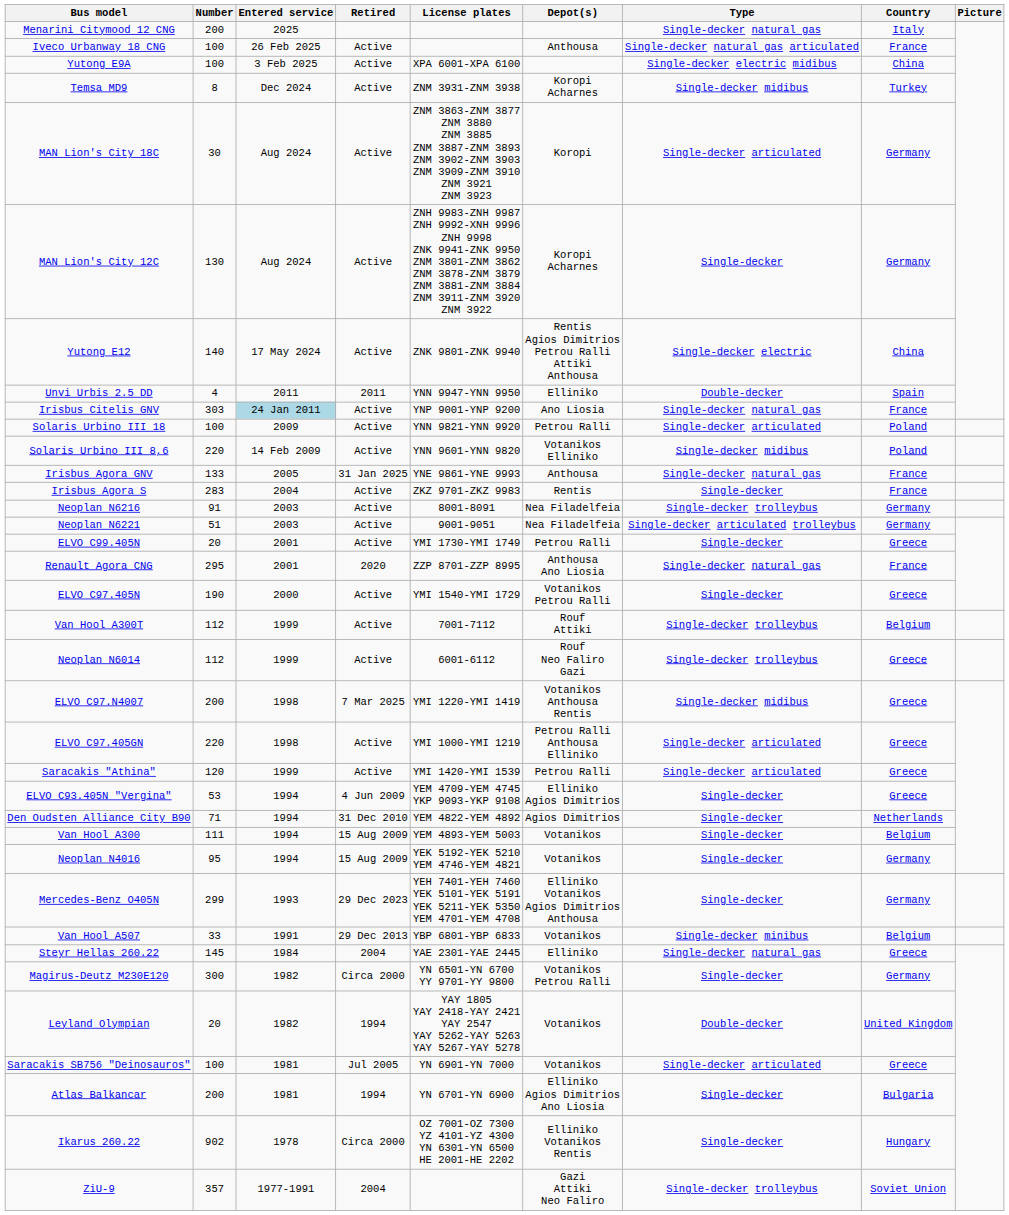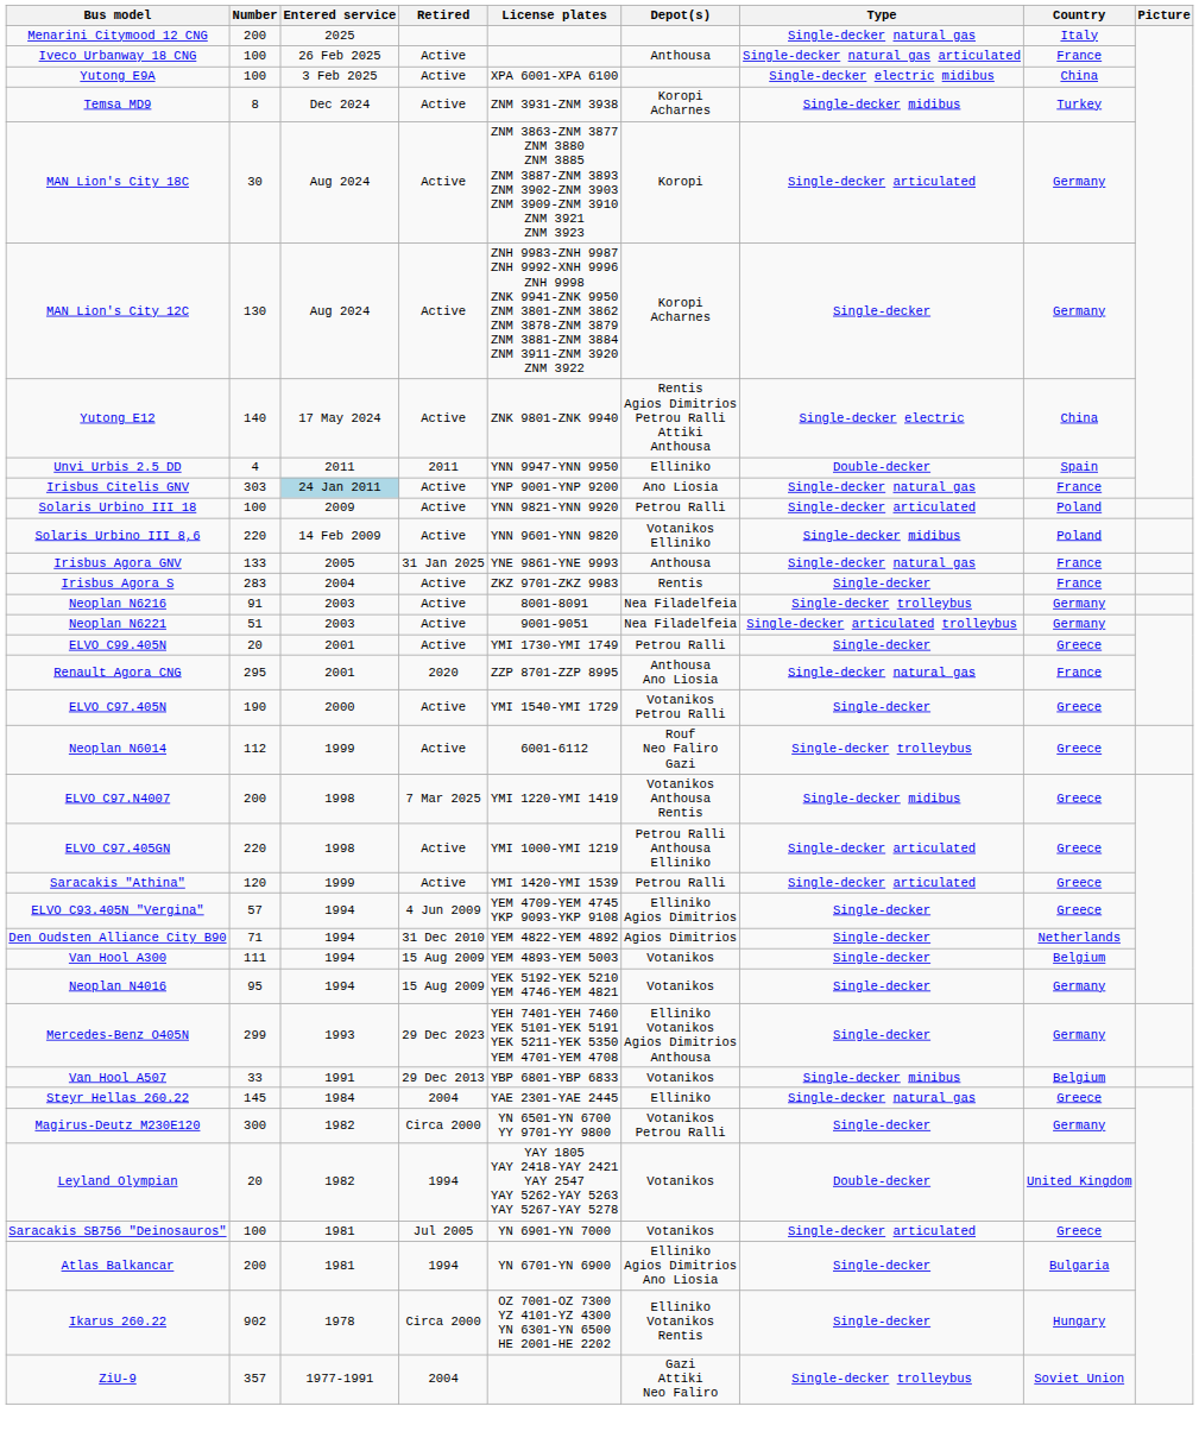- row: Van Hool A300T | 112 | 1999 | Active | 7001-7112 | Rouf Attiki | Single-decker trolleybus | Belgium
ELVO C93.405N "Vergina" | Number: 53 -> 57
